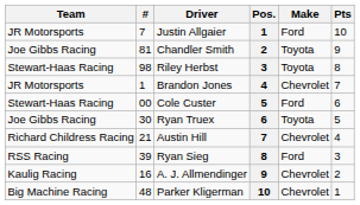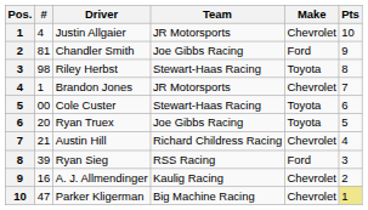columns swapped: Pos. <-> Team
Justin Allgaier | #: 7 -> 4
Justin Allgaier | Make: Ford -> Chevrolet
Chandler Smith | Make: Toyota -> Ford
Cole Custer | Make: Ford -> Toyota
Ryan Truex | #: 30 -> 20
Parker Kligerman | #: 48 -> 47
Parker Kligerman | Pts: no background -> khaki background
